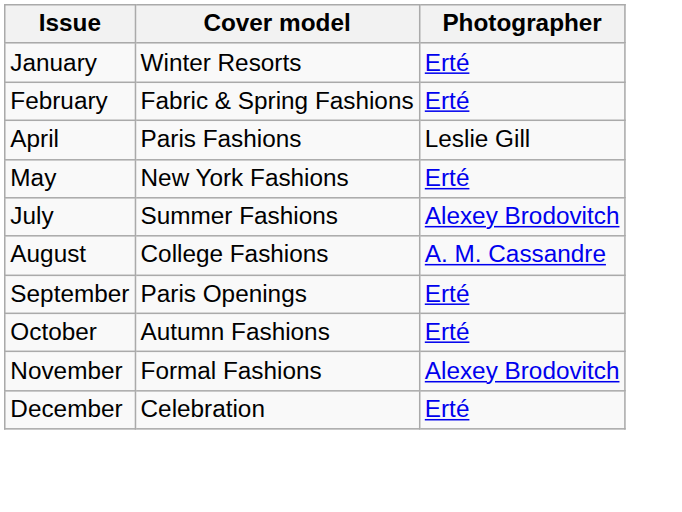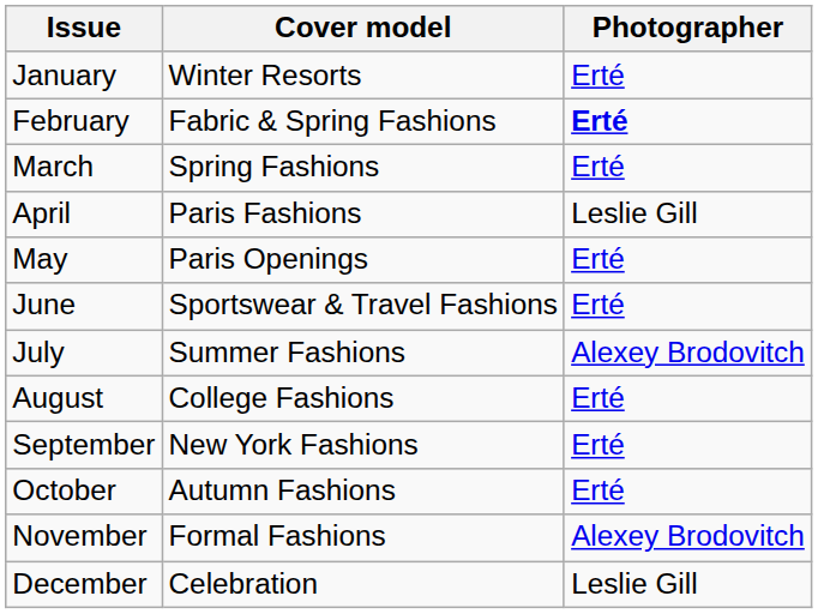February | Photographer: normal -> bold
+ row: March | Spring Fashions | Erté
May | Cover model: New York Fashions -> Paris Openings
+ row: June | Sportswear & Travel Fashions | Erté
August | Photographer: A. M. Cassandre -> Erté
September | Cover model: Paris Openings -> New York Fashions
December | Photographer: Erté -> Leslie Gill
